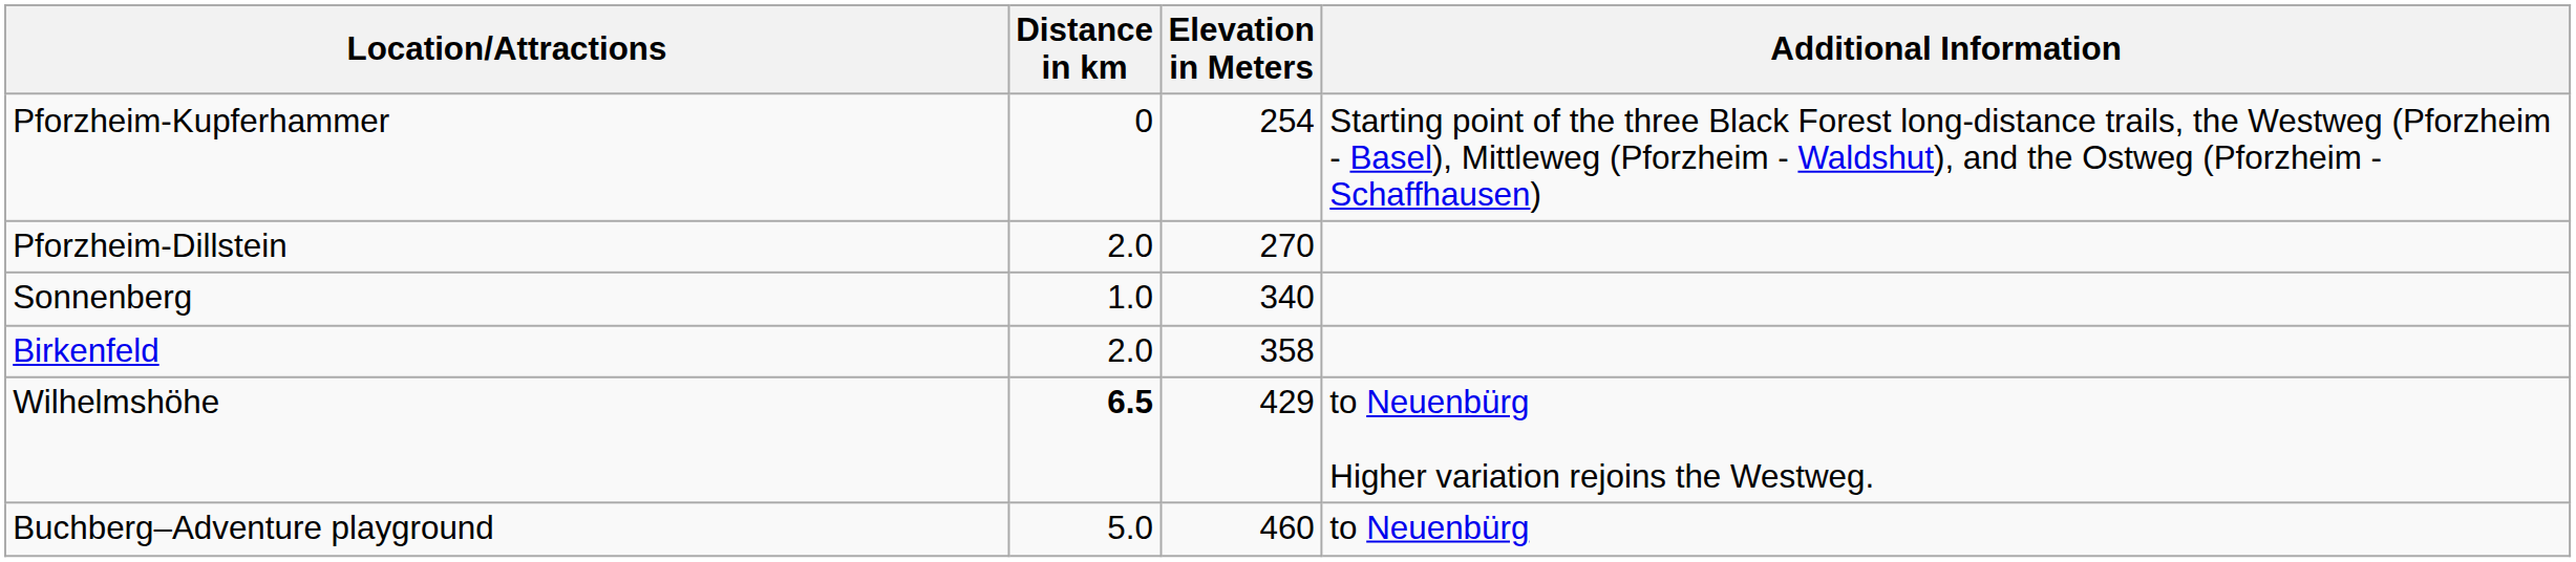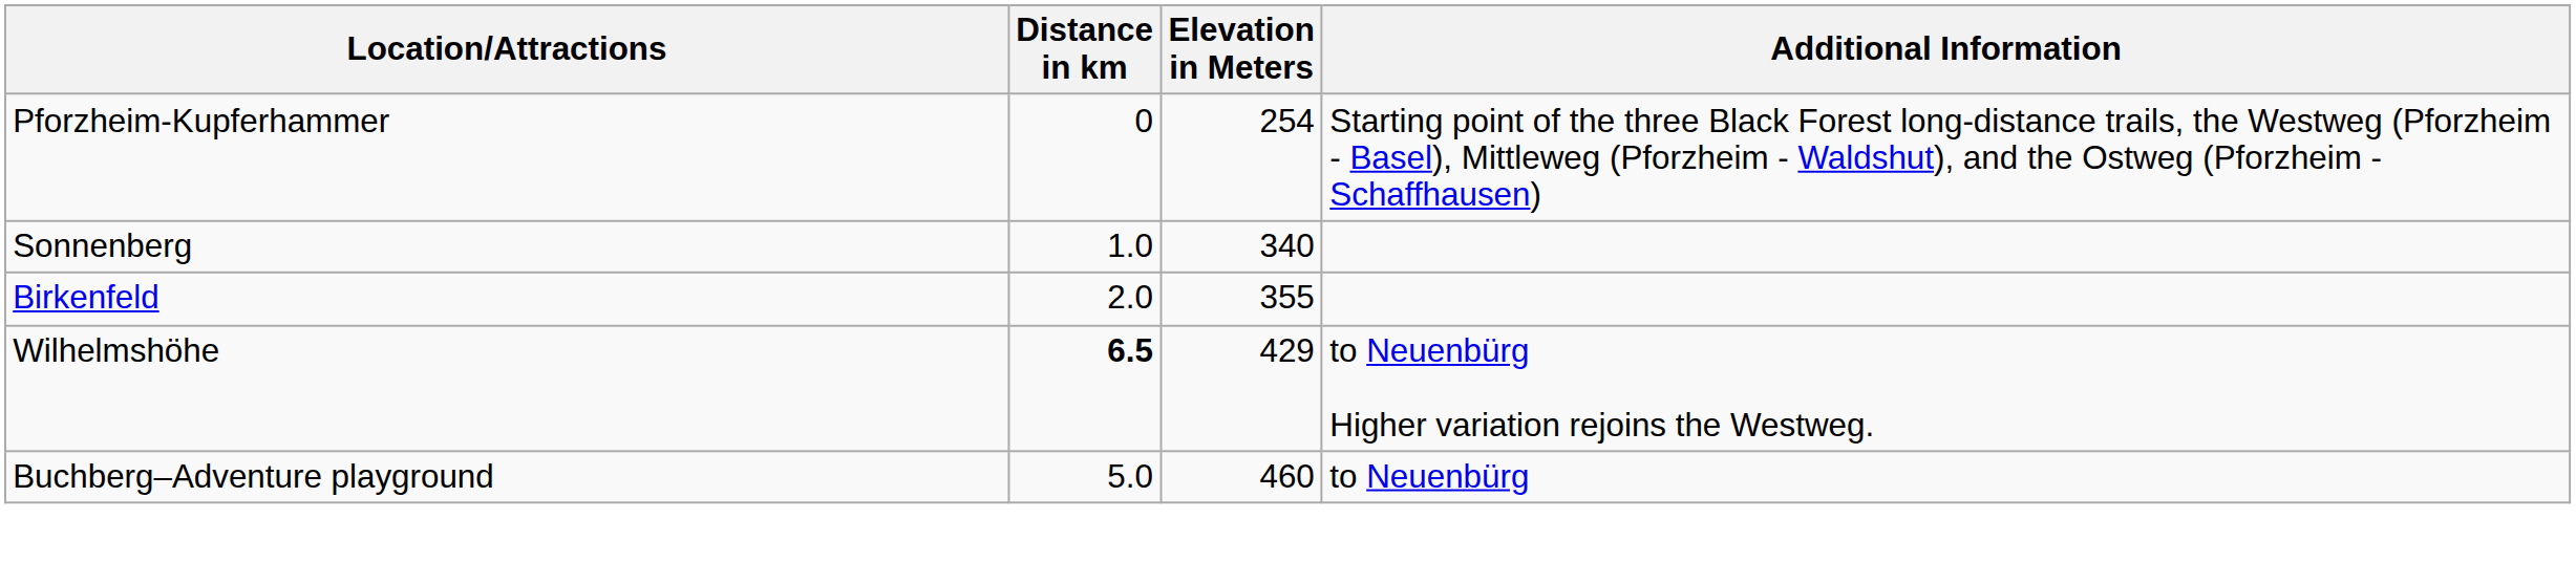- row: Pforzheim-Dillstein | 2.0 | 270
Birkenfeld | Elevation in Meters: 358 -> 355
